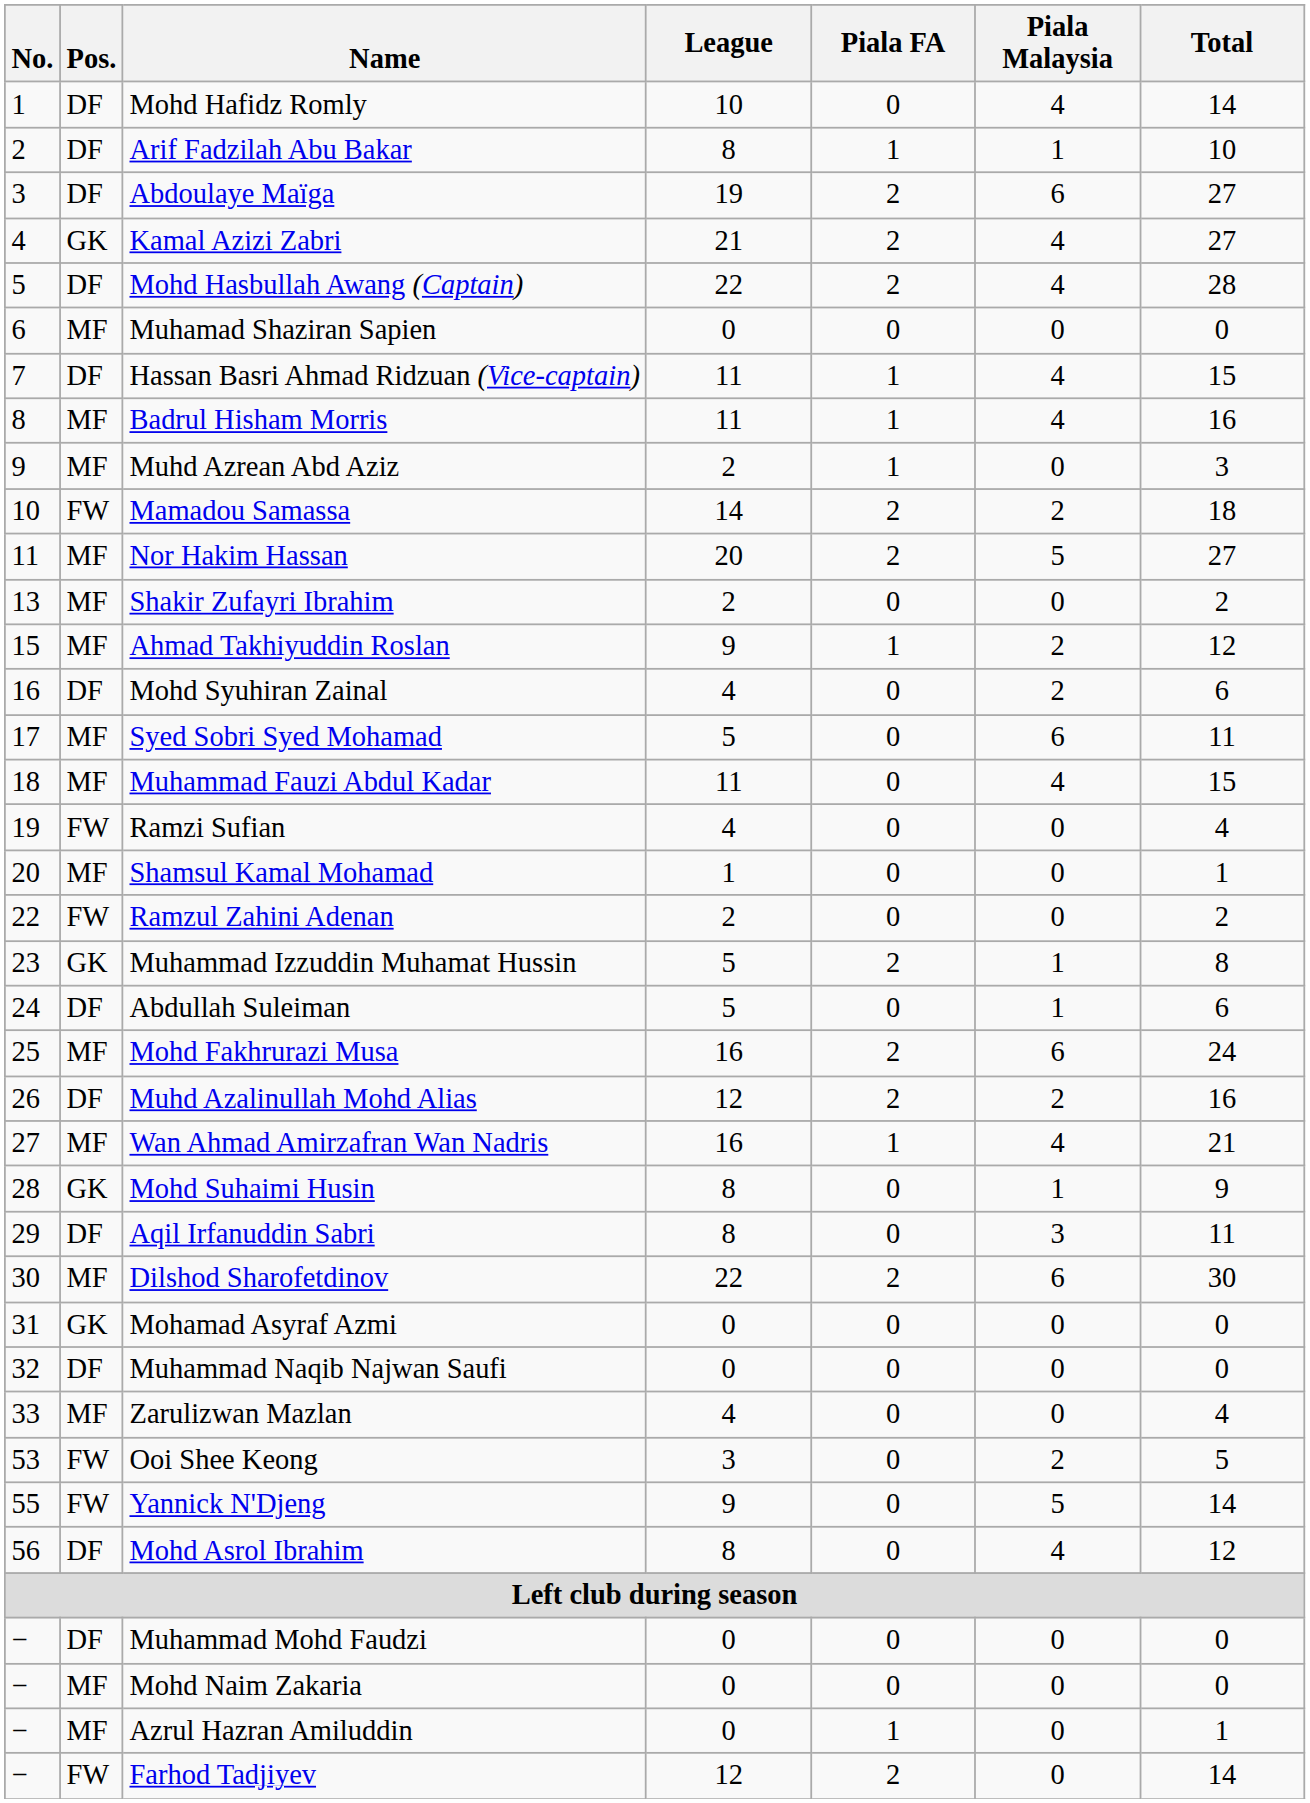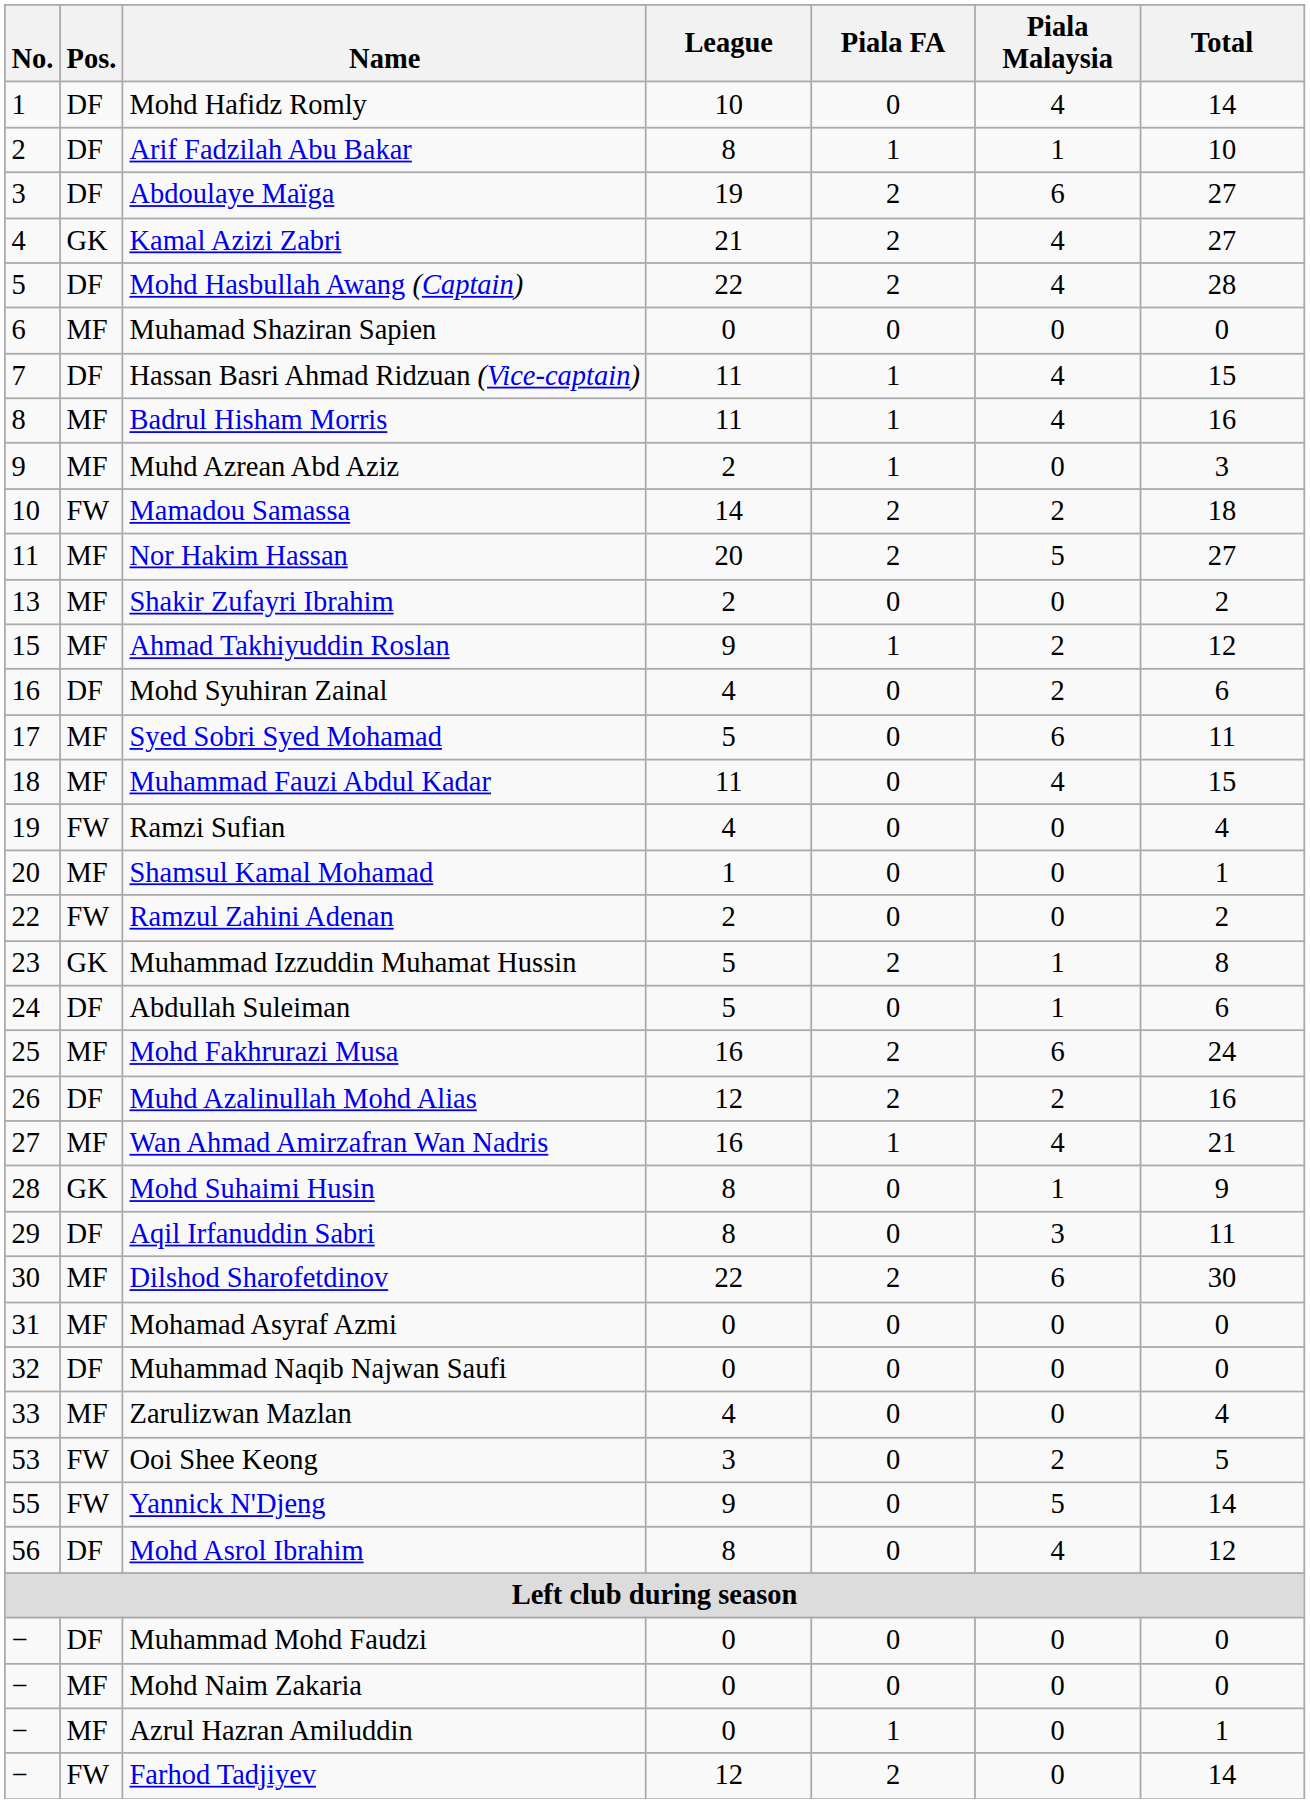Mohamad Asyraf Azmi | Pos.: GK -> MF
